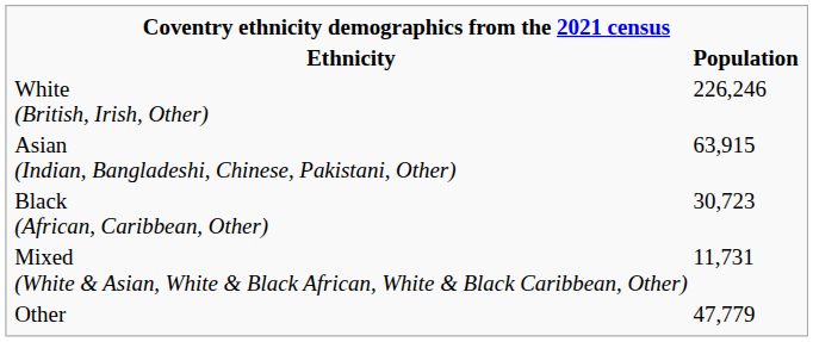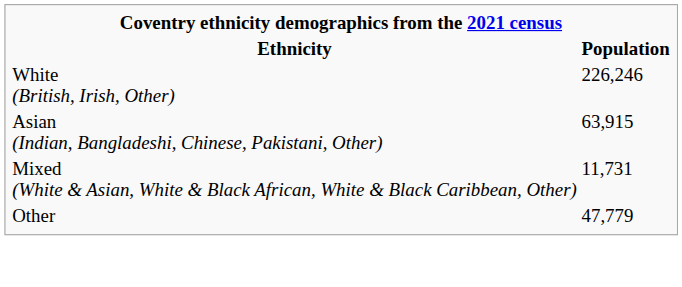- row: Black (African, Caribbean, Other) | 30,723
